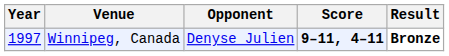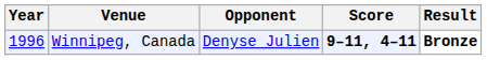Winnipeg, Canada | Year: 1997 -> 1996
